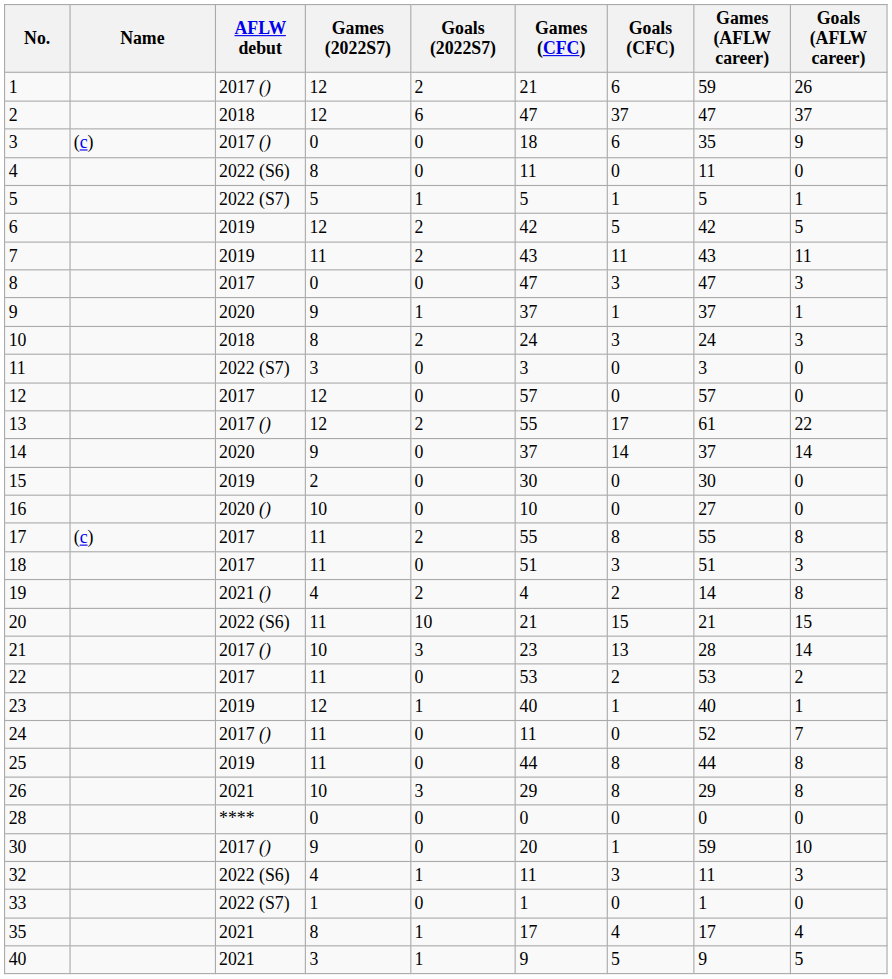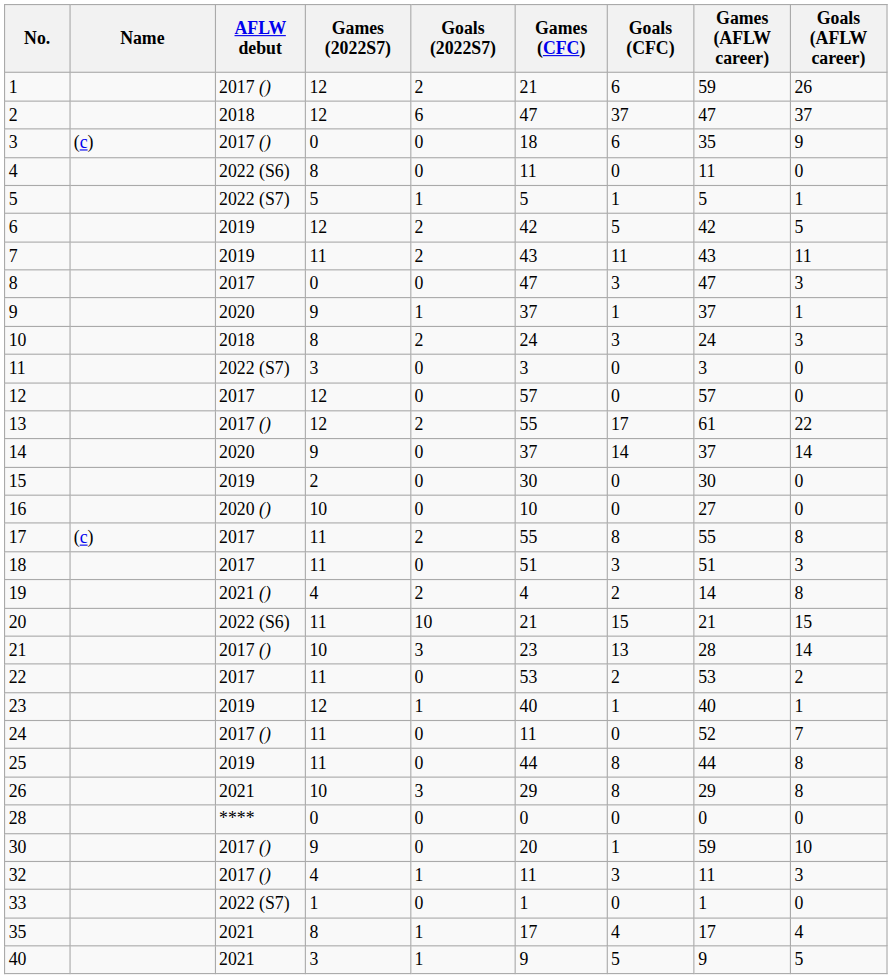32 | AFLW debut: 2022 (S6) -> 2017 ()
